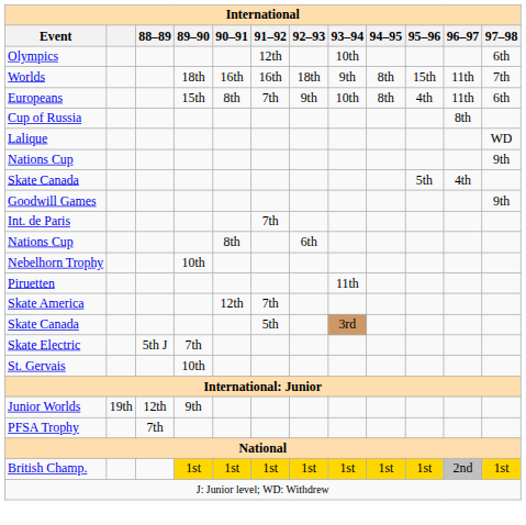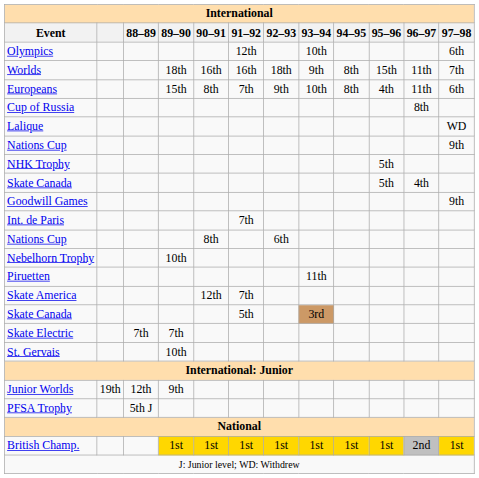+ row: NHK Trophy | 5th
Skate Electric | 88–89: 5th J -> 7th
PFSA Trophy | 88–89: 7th -> 5th J
